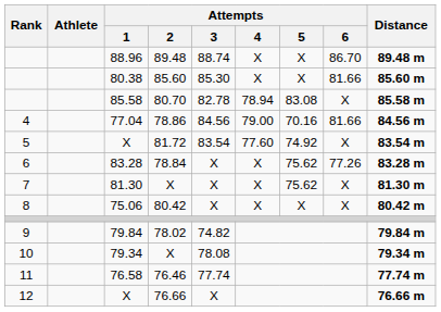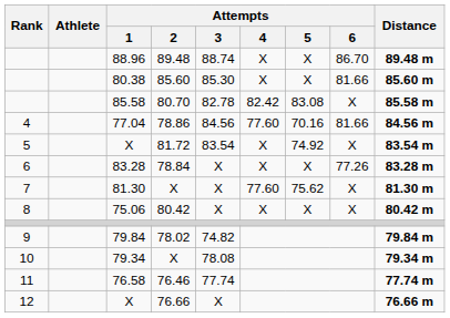85.58 | Attempts / 4: 78.94 -> 82.42
77.04 | Attempts / 4: 79.00 -> 77.60
X / 81.72 | Attempts / 4: 77.60 -> X
83.28 | Attempts / 5: 75.62 -> X
81.30 | Attempts / 4: X -> 77.60
